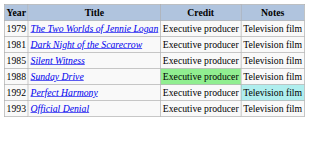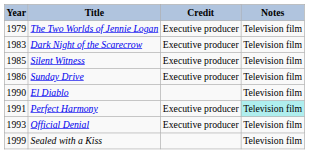Dark Night of the Scarecrow | Year: 1981 -> 1983
Sunday Drive | Year: 1988 -> 1986
Sunday Drive | Credit: lightgreen background -> no background
+ row: 1990 | El Diablo | Television film
Perfect Harmony | Year: 1992 -> 1991
+ row: 1999 | Sealed with a Kiss | Television film
